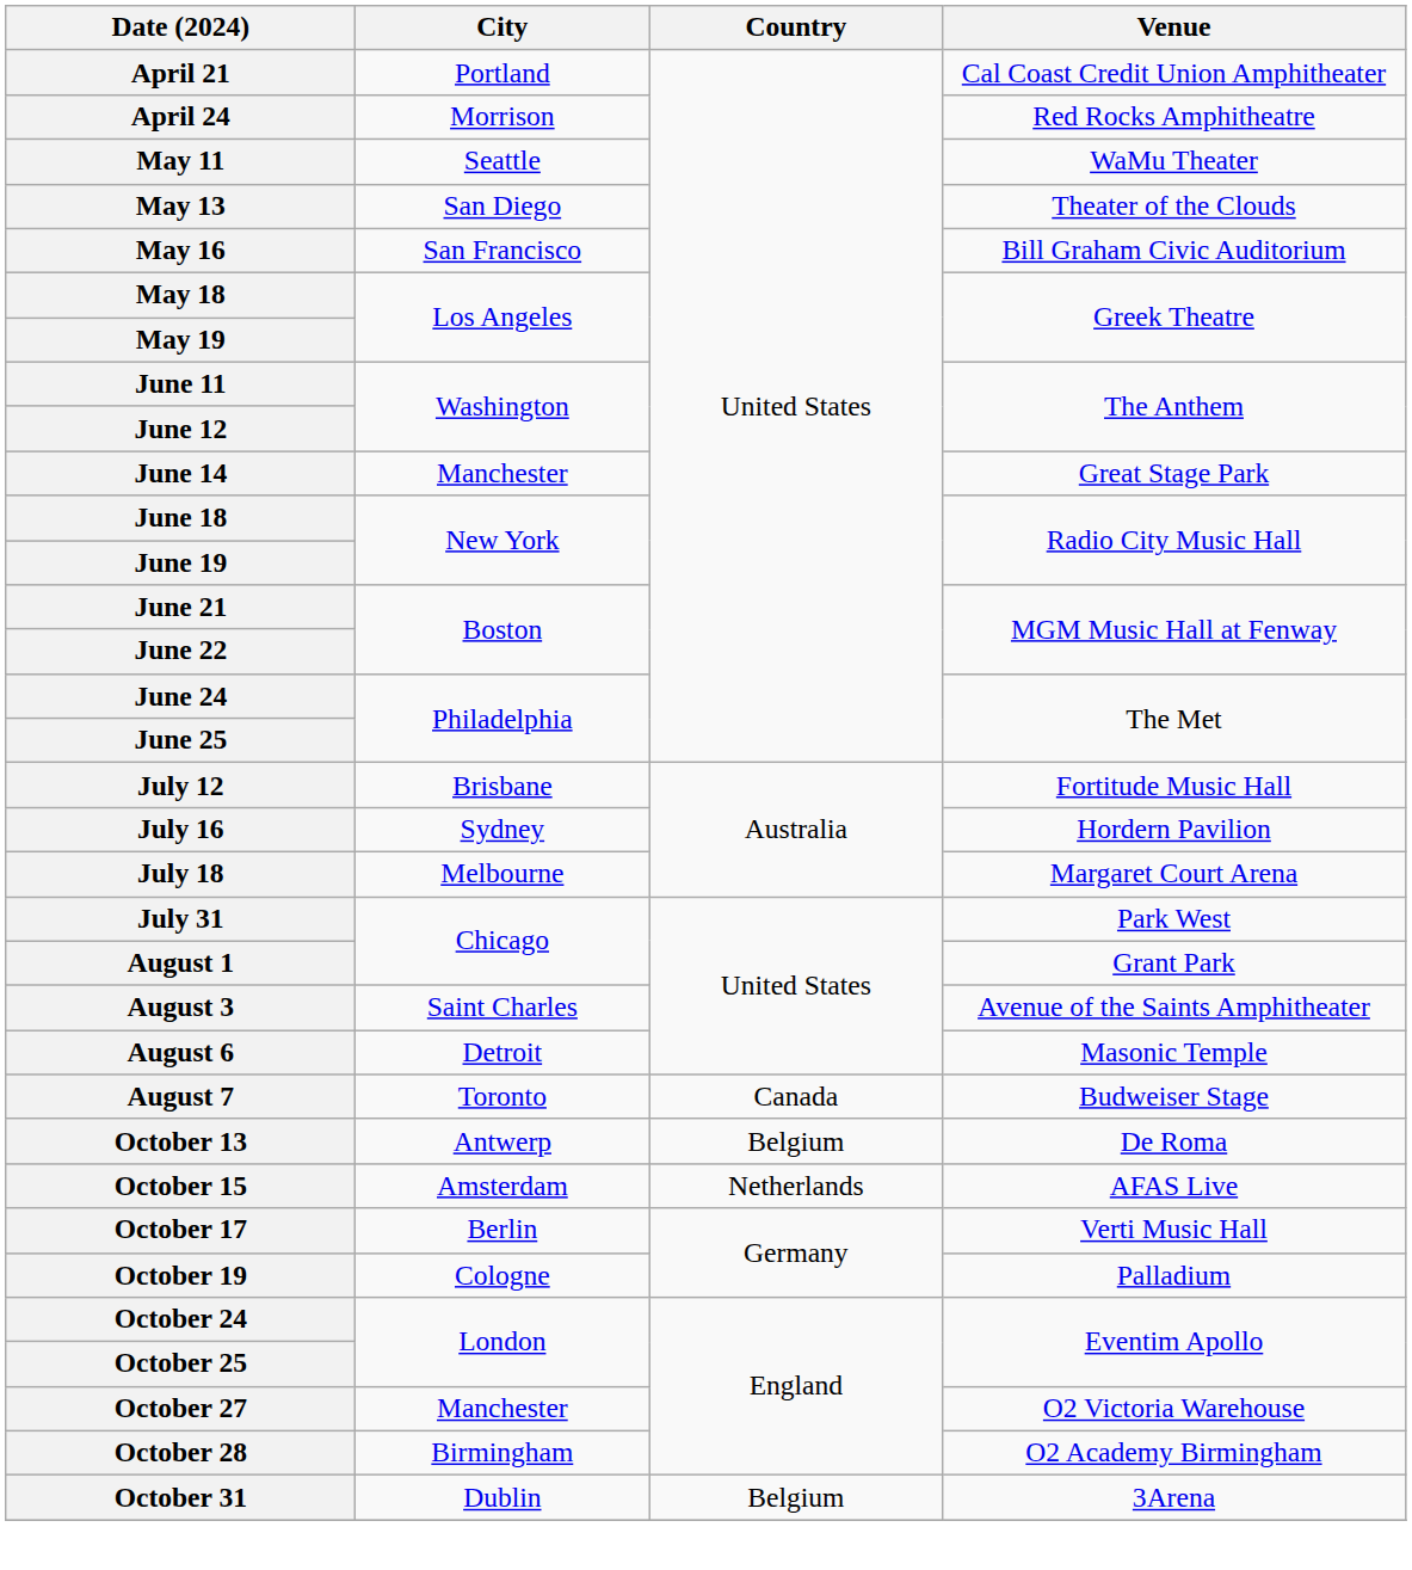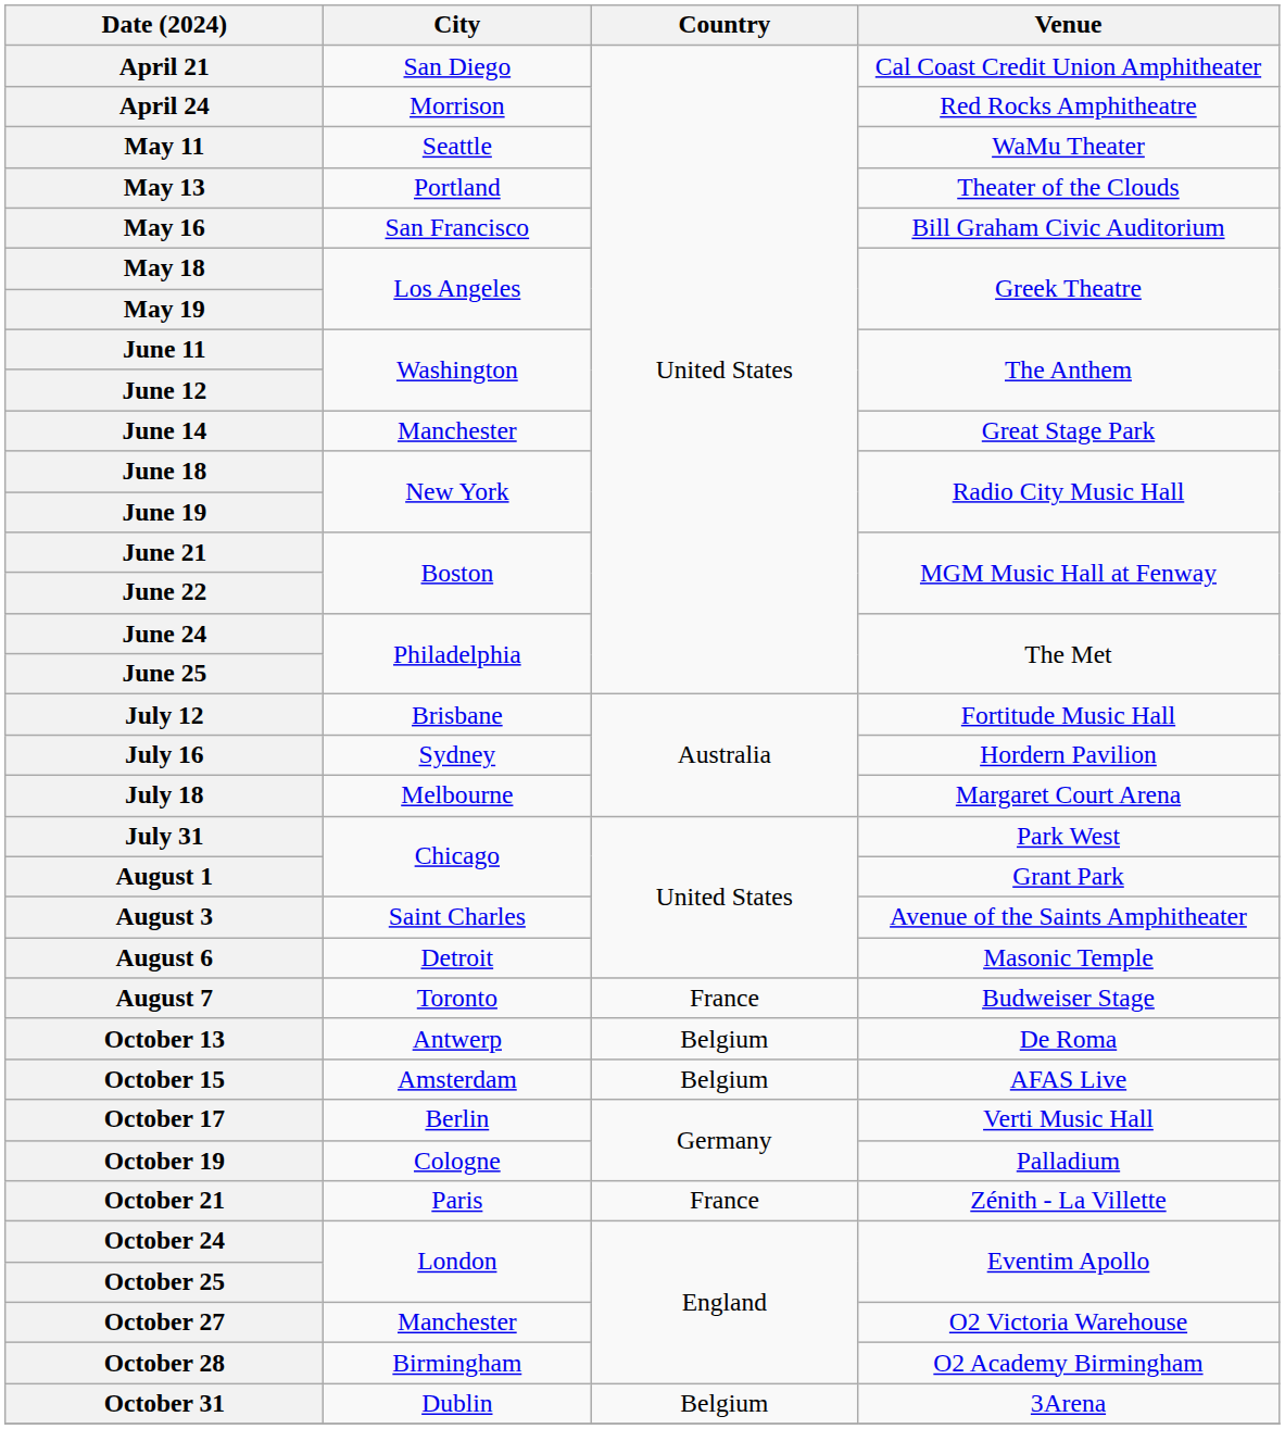April 21 | City: Portland -> San Diego
May 13 | City: San Diego -> Portland
August 7 | Country: Canada -> France
October 15 | Country: Netherlands -> Belgium
+ row: October 21 | Paris | France | Zénith - La Villette
